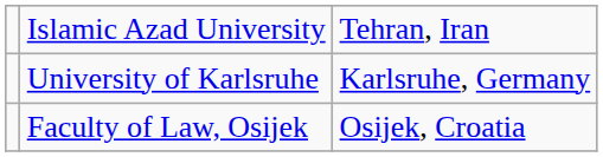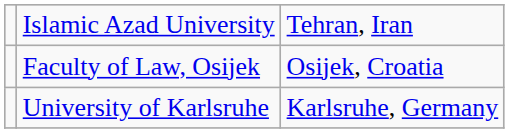rows swapped: Faculty of Law, Osijek <-> University of Karlsruhe
